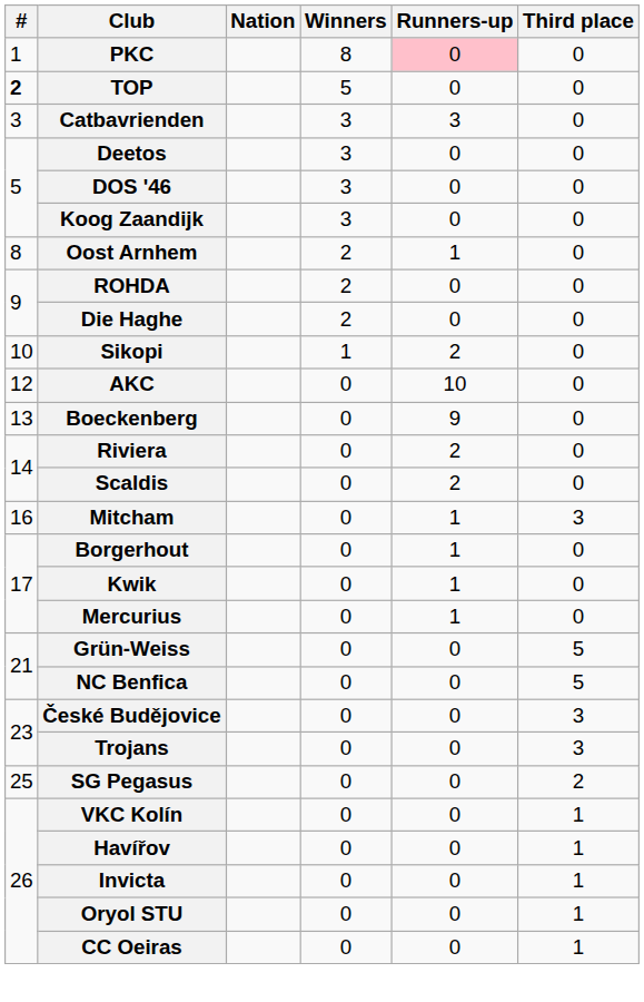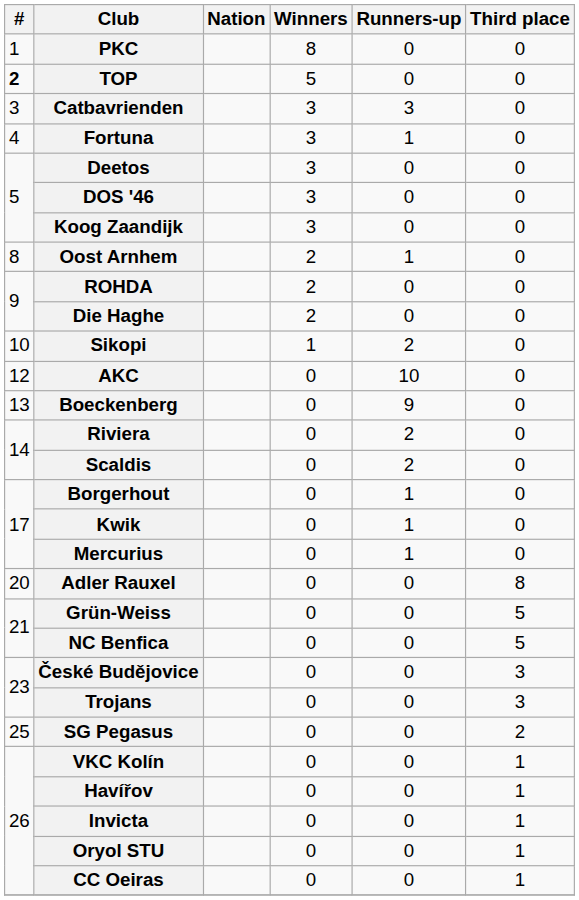PKC | Runners-up: pink background -> no background
+ row: 4 | Fortuna | 3 | 1 | 0
- row: 16 | Mitcham | 0 | 1 | 3
+ row: 20 | Adler Rauxel | 0 | 0 | 8
